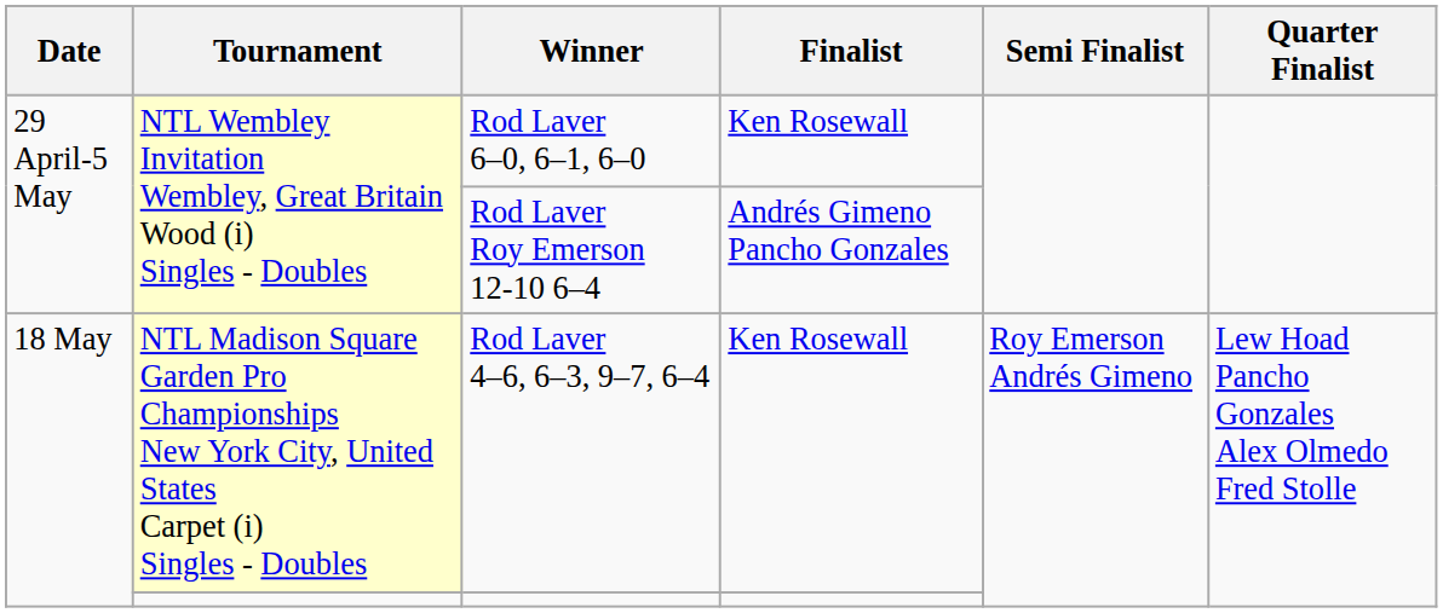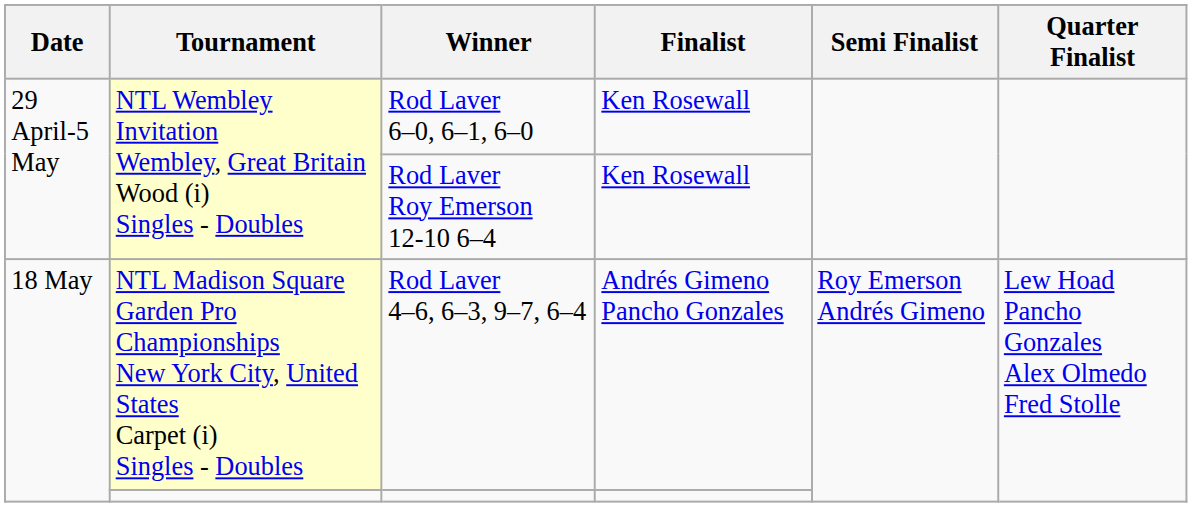Rod Laver Roy Emerson 12-10 6–4 | Finalist: Andrés Gimeno Pancho Gonzales -> Ken Rosewall
Rod Laver 4–6, 6–3, 9–7, 6–4 | Finalist: Ken Rosewall -> Andrés Gimeno Pancho Gonzales
